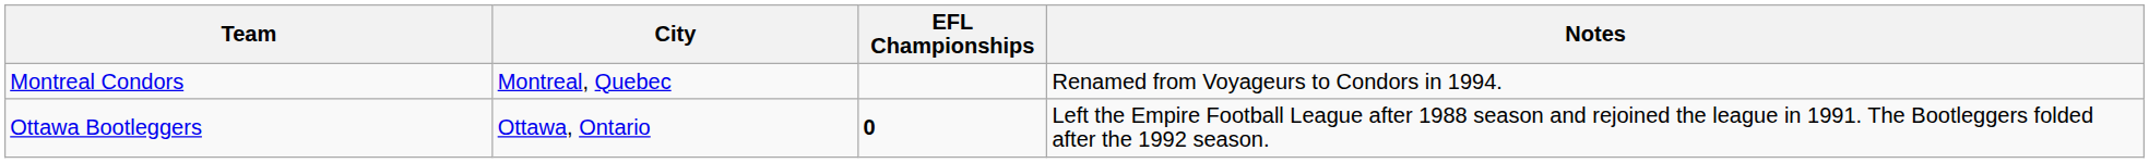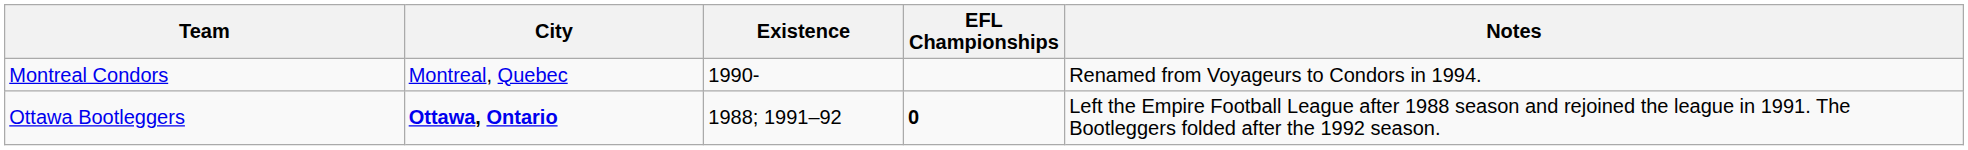+ column: Existence | 1990- | 1988; 1991–92
Ottawa Bootleggers | City: normal -> bold
